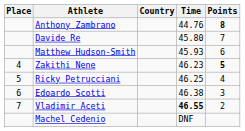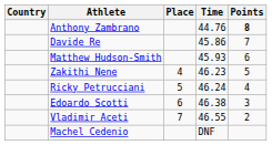columns swapped: Place <-> Country
Davide Re | Time: 45.80 -> 45.86
Zakithi Nene | Points: bold -> normal
Ricky Petrucciani | Time: 46.25 -> 46.24
Vladimir Aceti | Time: bold -> normal
